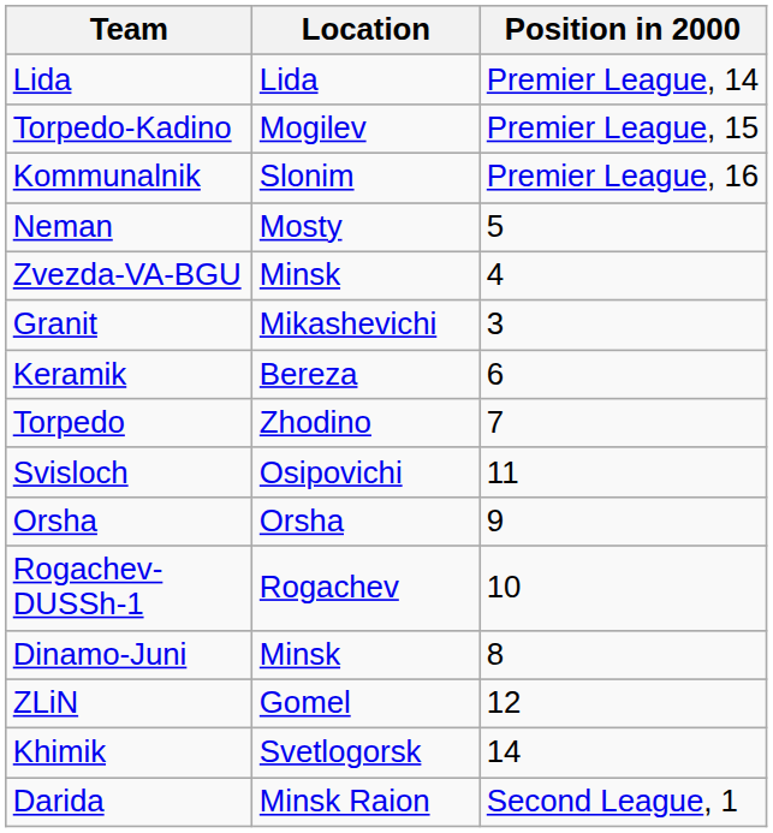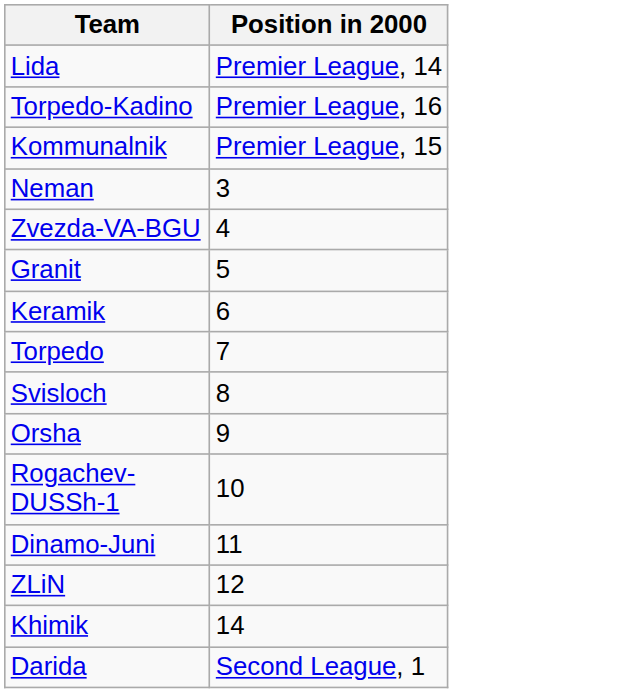- column: Location | Lida | Mogilev | Slonim | Mosty | Minsk | Mikashevichi | Bereza | Zhodino | Osipovichi | Orsha | Rogachev | Minsk | Gomel | Svetlogorsk | Minsk Raion
Torpedo-Kadino | Position in 2000: Premier League, 15 -> Premier League, 16
Kommunalnik | Position in 2000: Premier League, 16 -> Premier League, 15
Neman | Position in 2000: 5 -> 3
Granit | Position in 2000: 3 -> 5
Svisloch | Position in 2000: 11 -> 8
Dinamo-Juni | Position in 2000: 8 -> 11
